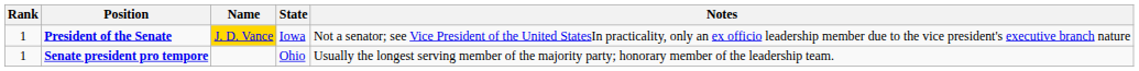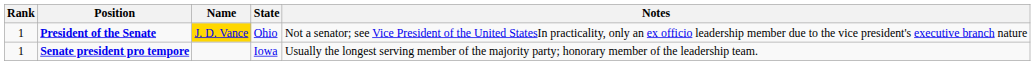President of the Senate | State: Iowa -> Ohio
Senate president pro tempore | State: Ohio -> Iowa
